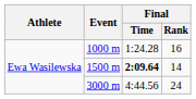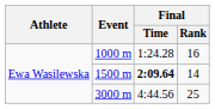3000 m | Final / Rank: 24 -> 25
